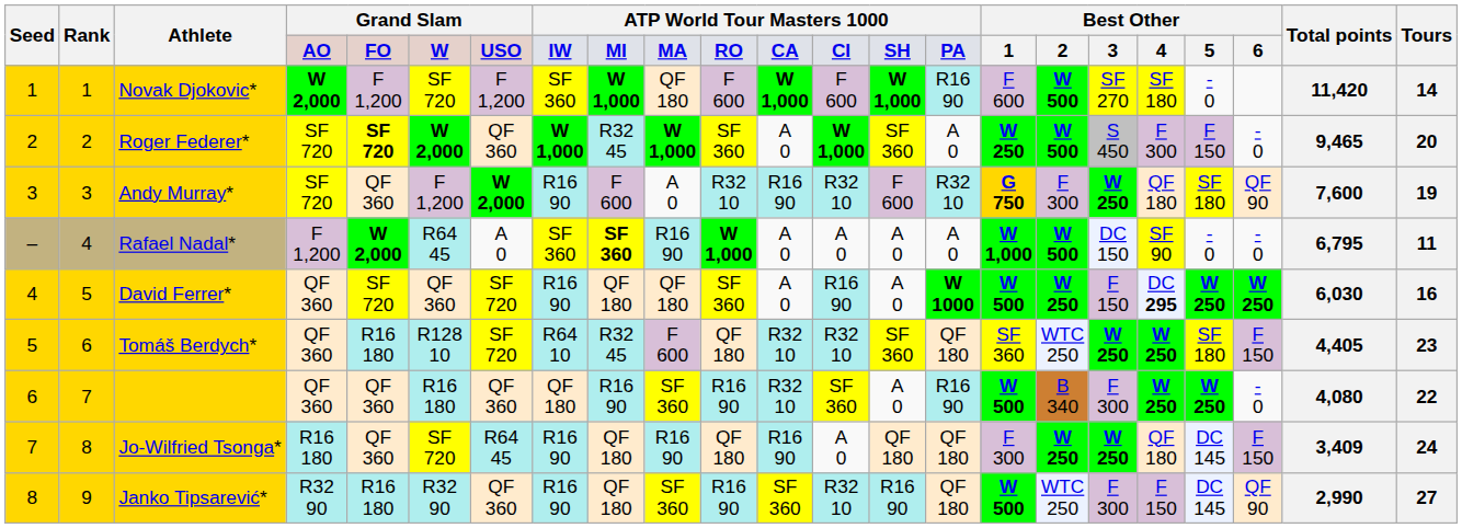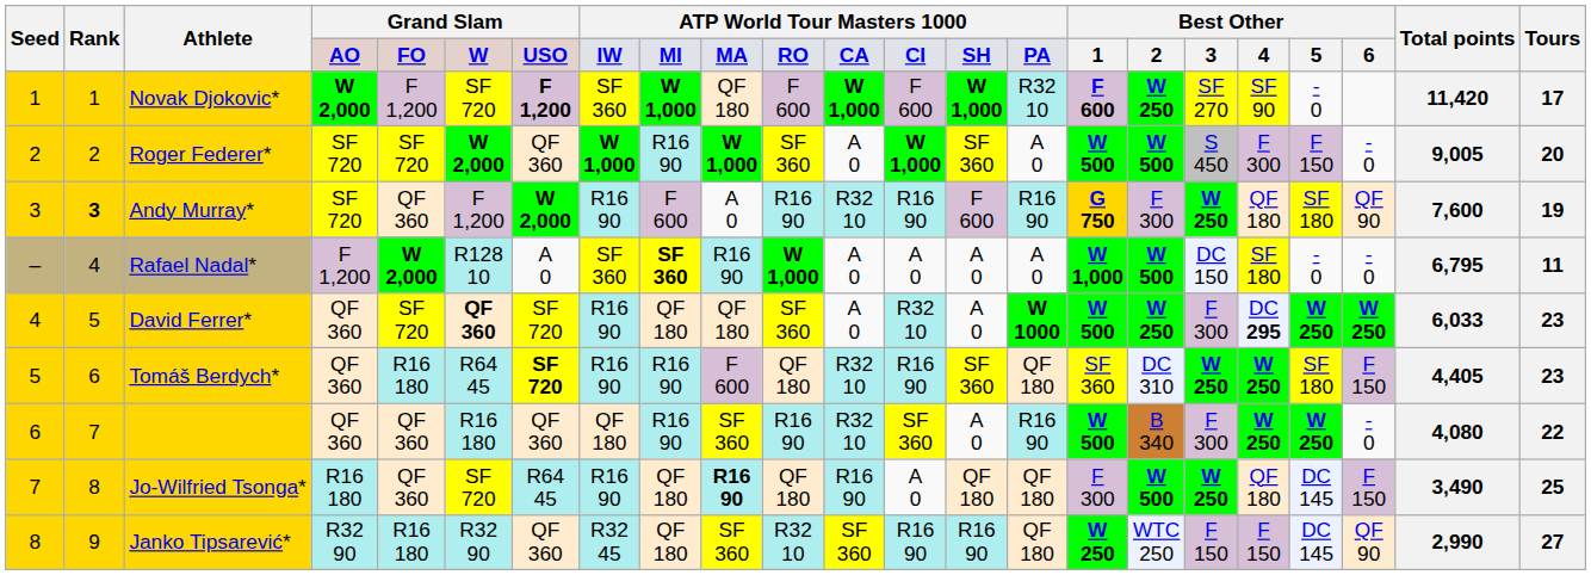Novak Djokovic* | column 7: normal -> bold
Novak Djokovic* | column 15: R16 90 -> R32 10
Novak Djokovic* | column 16: normal -> bold
Novak Djokovic* | column 17: W 500 -> W 250
Novak Djokovic* | column 19: SF 180 -> SF 90
Novak Djokovic* | Tours: 14 -> 17
Roger Federer* | column 5: bold -> normal
Roger Federer* | column 9: R32 45 -> R16 90
Roger Federer* | column 16: W 250 -> W 500
Roger Federer* | Total points: 9,465 -> 9,005
Andy Murray* | Rank: normal -> bold
Andy Murray* | column 11: R32 10 -> R16 90
Andy Murray* | column 12: R16 90 -> R32 10
Andy Murray* | column 13: R32 10 -> R16 90
Andy Murray* | column 15: R32 10 -> R16 90
Rafael Nadal* | column 6: R64 45 -> R128 10
Rafael Nadal* | column 19: SF 90 -> SF 180
David Ferrer* | column 6: normal -> bold
David Ferrer* | column 13: R16 90 -> R32 10
David Ferrer* | column 18: F 150 -> F 300
David Ferrer* | Total points: 6,030 -> 6,033
David Ferrer* | Tours: 16 -> 23
Tomáš Berdych* | column 6: R128 10 -> R64 45
Tomáš Berdych* | column 7: normal -> bold
Tomáš Berdych* | column 8: R64 10 -> R16 90
Tomáš Berdych* | column 9: R32 45 -> R16 90
Tomáš Berdych* | column 13: R32 10 -> R16 90
Tomáš Berdych* | column 17: WTC 250 -> DC 310
Jo-Wilfried Tsonga* | column 10: normal -> bold
Jo-Wilfried Tsonga* | column 17: W 250 -> W 500
Jo-Wilfried Tsonga* | Total points: 3,409 -> 3,490
Jo-Wilfried Tsonga* | Tours: 24 -> 25
Janko Tipsarević* | column 8: R16 90 -> R32 45
Janko Tipsarević* | column 11: R16 90 -> R32 10
Janko Tipsarević* | column 13: R32 10 -> R16 90
Janko Tipsarević* | column 16: W 500 -> W 250
Janko Tipsarević* | column 18: F 300 -> F 150
